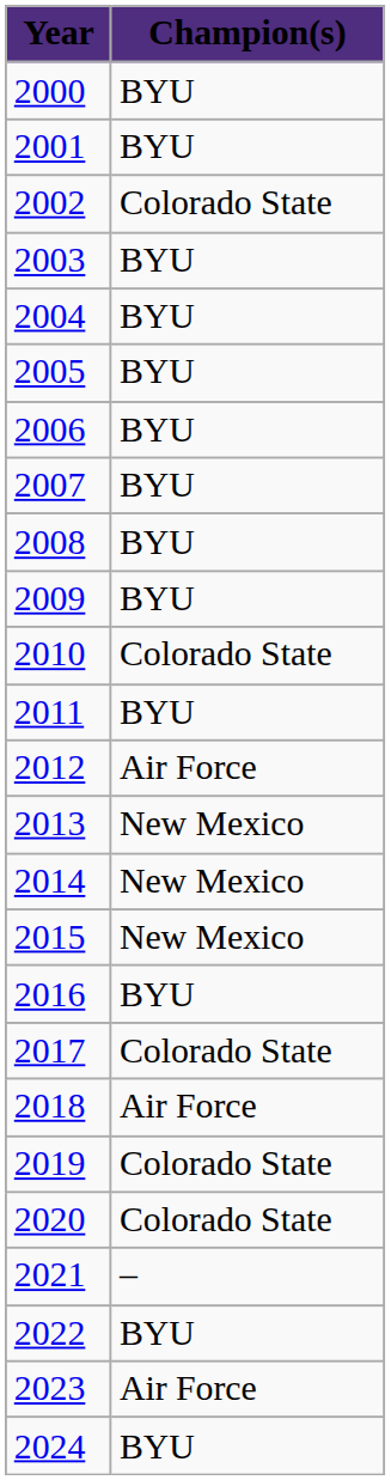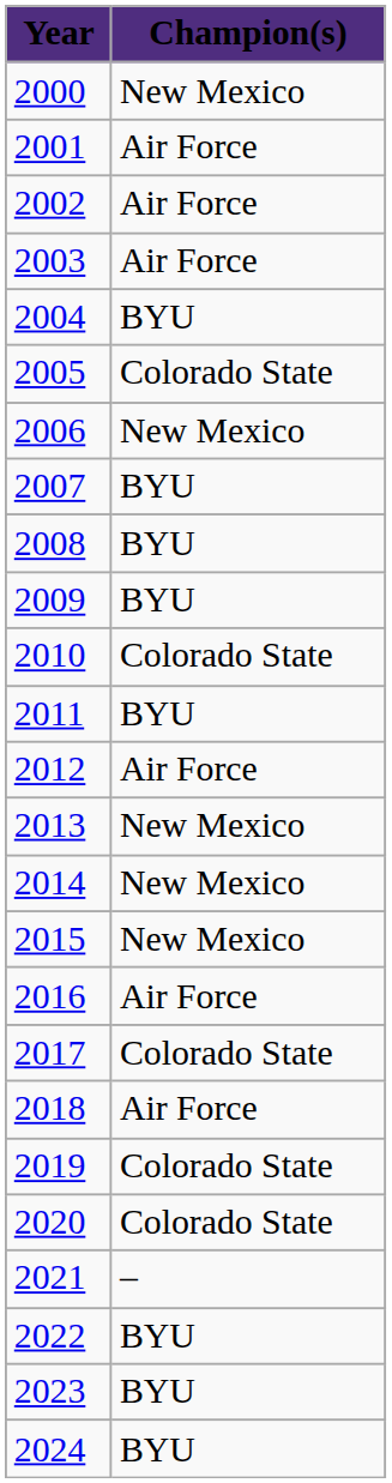2000 | Champion(s): BYU -> New Mexico
2001 | Champion(s): BYU -> Air Force
2002 | Champion(s): Colorado State -> Air Force
2003 | Champion(s): BYU -> Air Force
2005 | Champion(s): BYU -> Colorado State
2006 | Champion(s): BYU -> New Mexico
2016 | Champion(s): BYU -> Air Force
2023 | Champion(s): Air Force -> BYU
